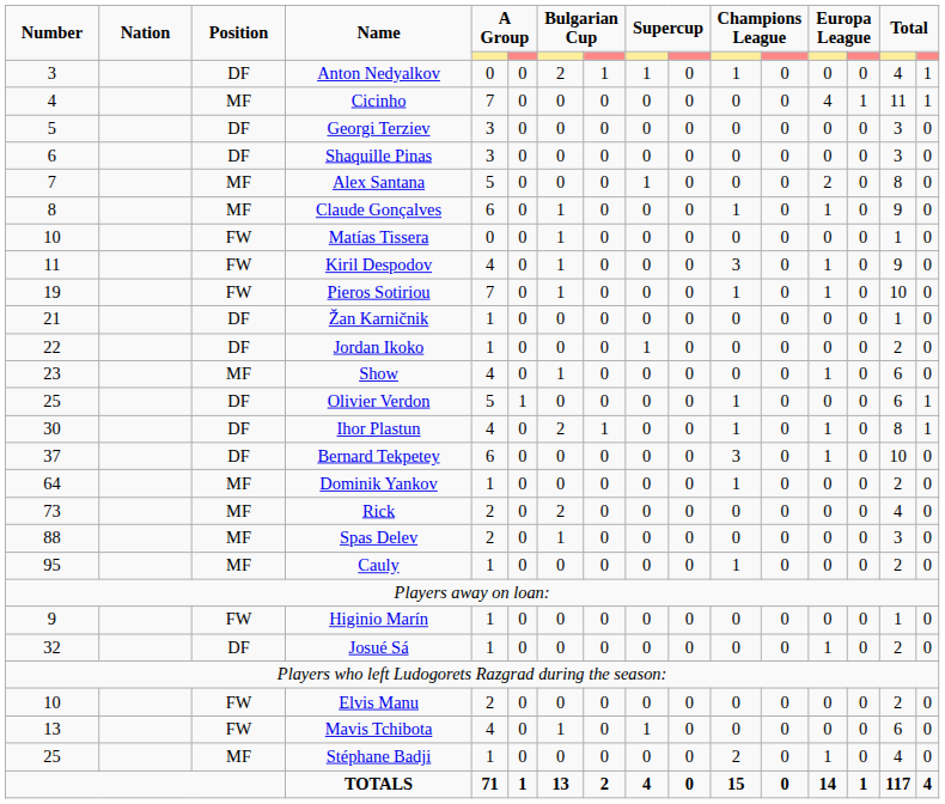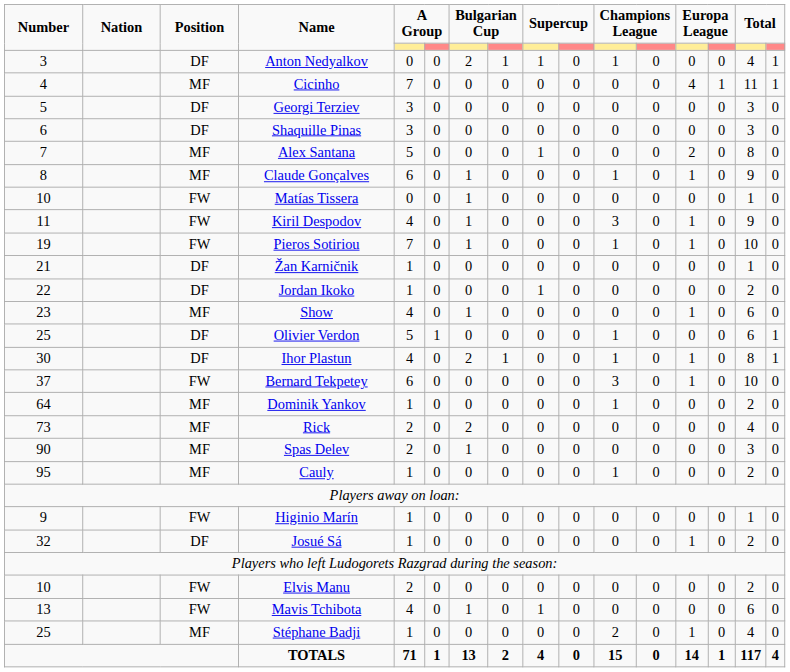Bernard Tekpetey | Position: DF -> FW
Spas Delev | Number: 88 -> 90
